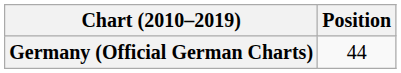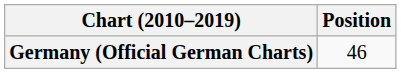Germany (Official German Charts) | Position: 44 -> 46
